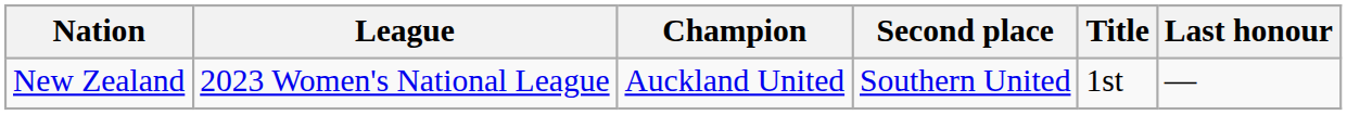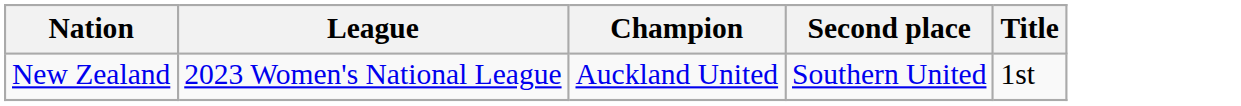- column: Last honour | —
